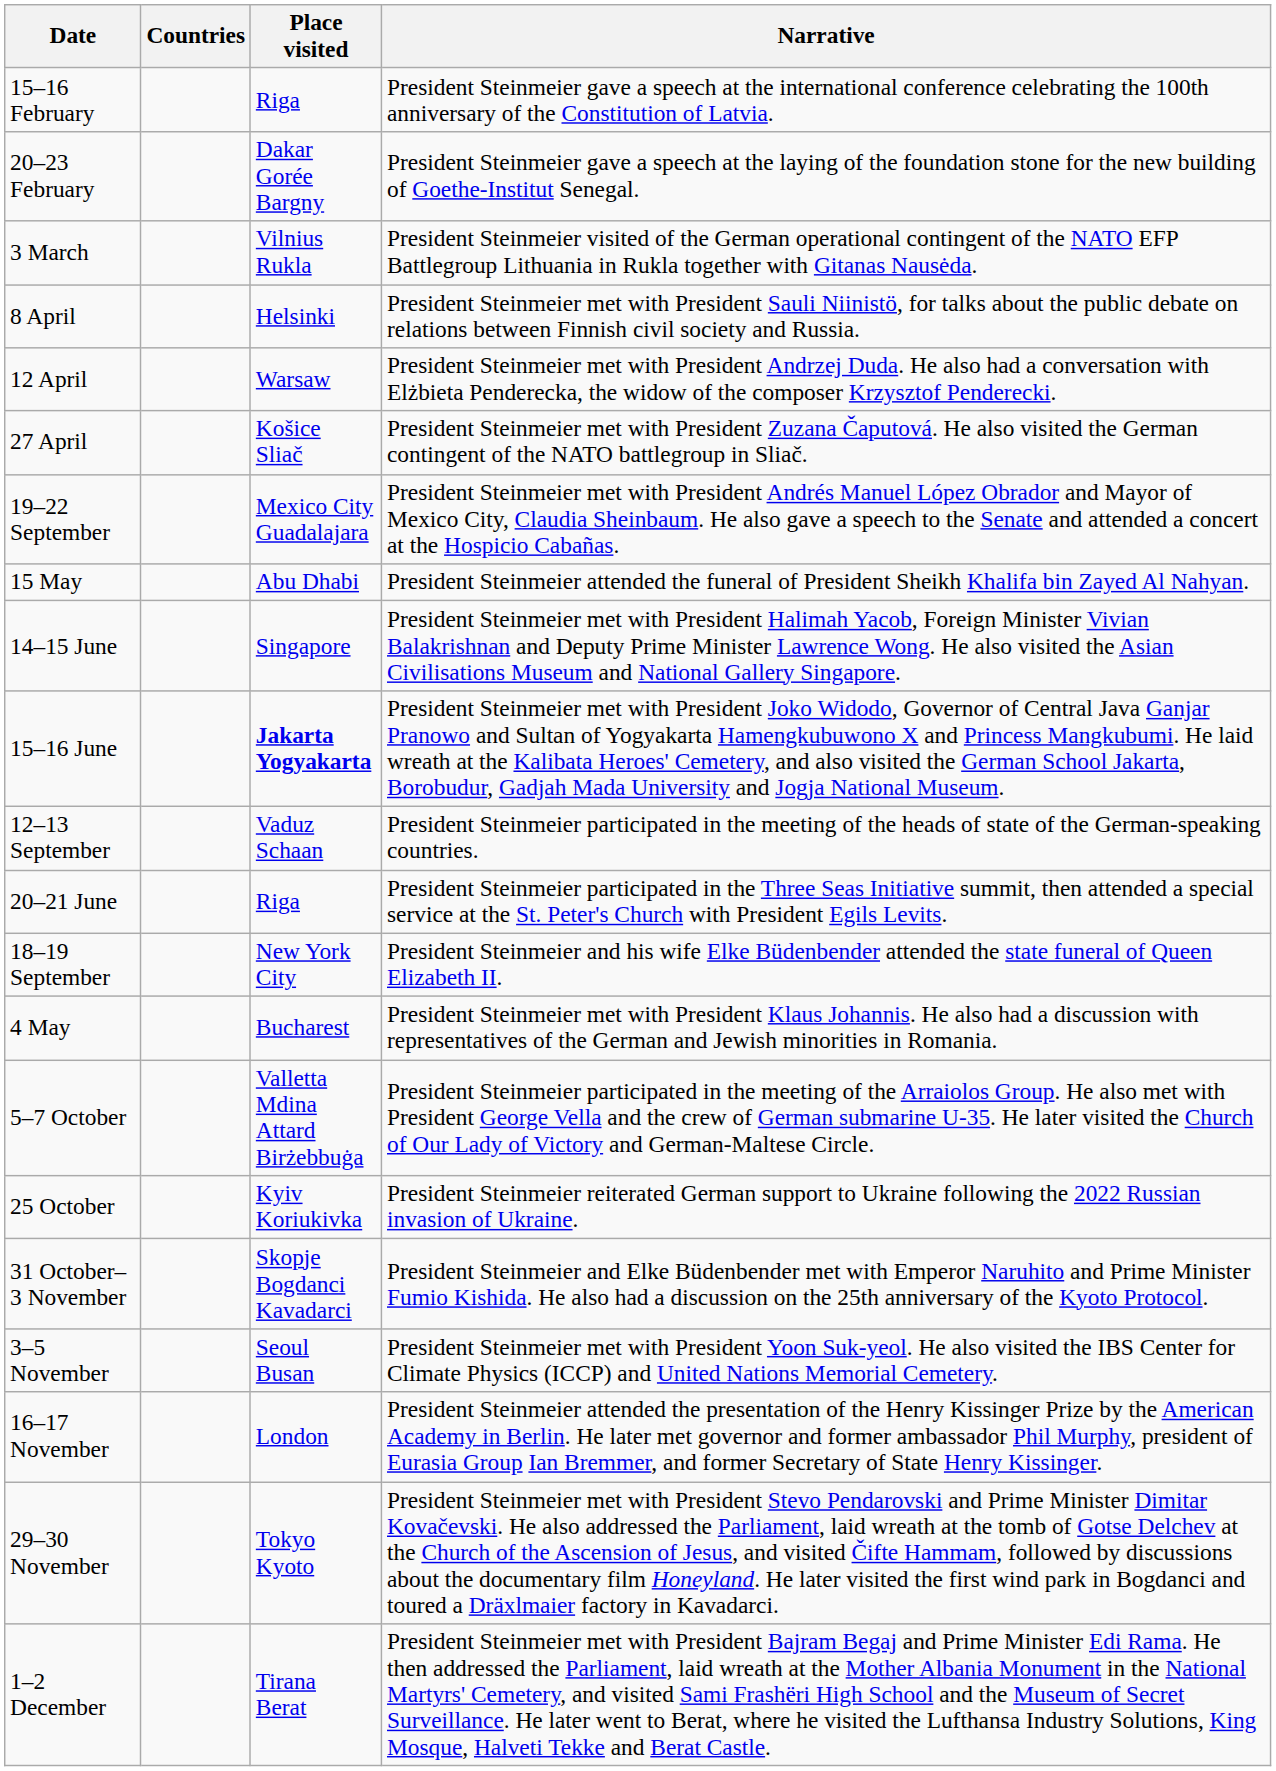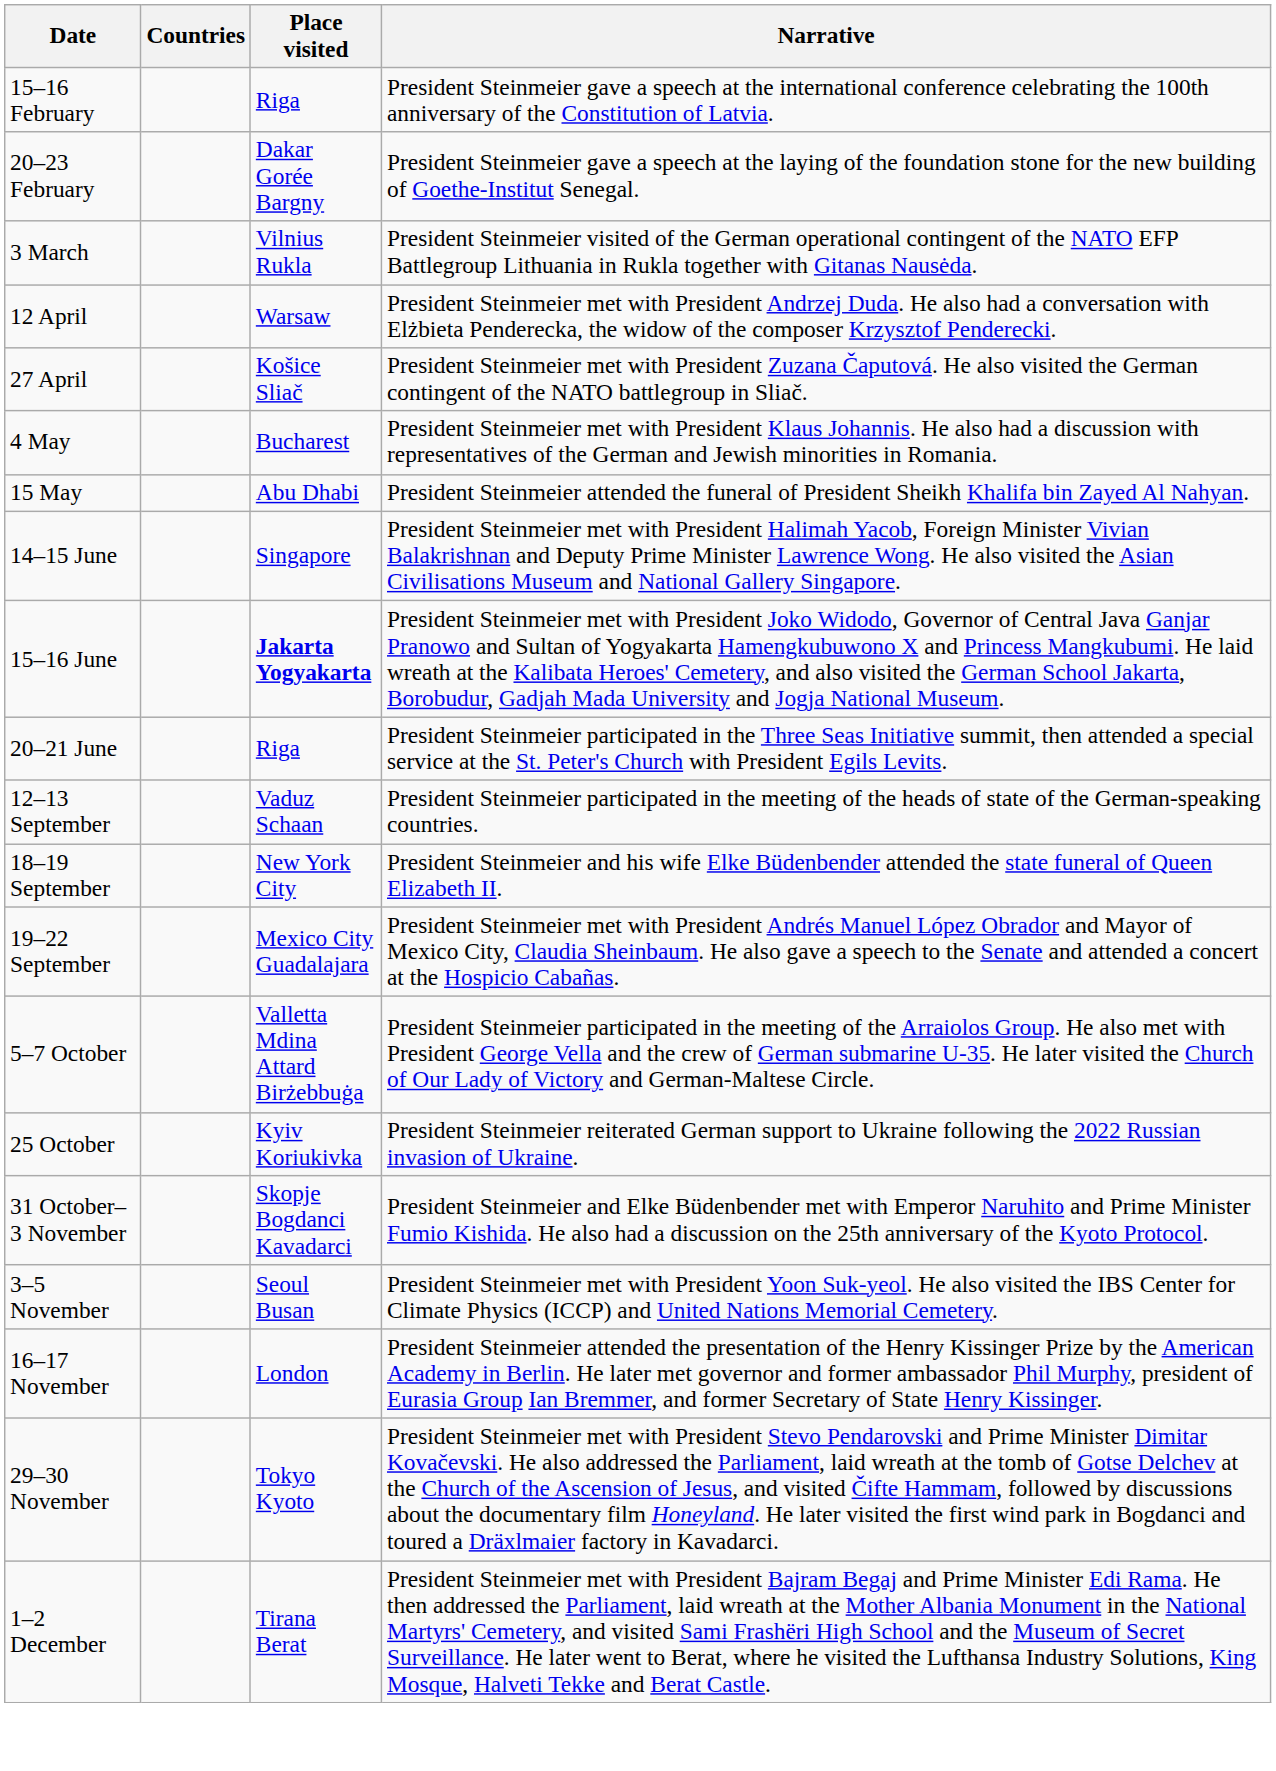- row: 8 April | Helsinki | President Steinmeier met with President Sauli Niinistö, for talks about the public debate on relations between Finnish civil society and Russia.
rows swapped: 4 May <-> 19–22 September
rows swapped: 20–21 June <-> 12–13 September
